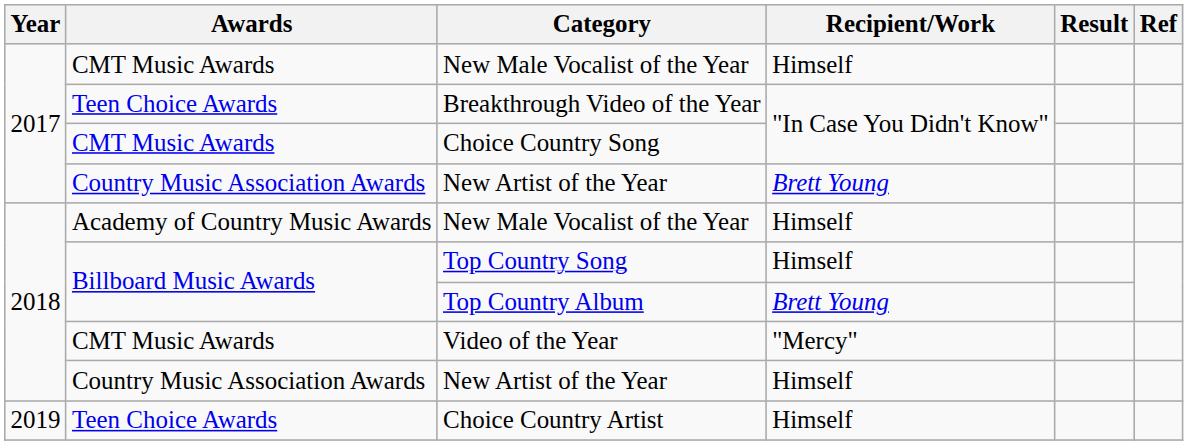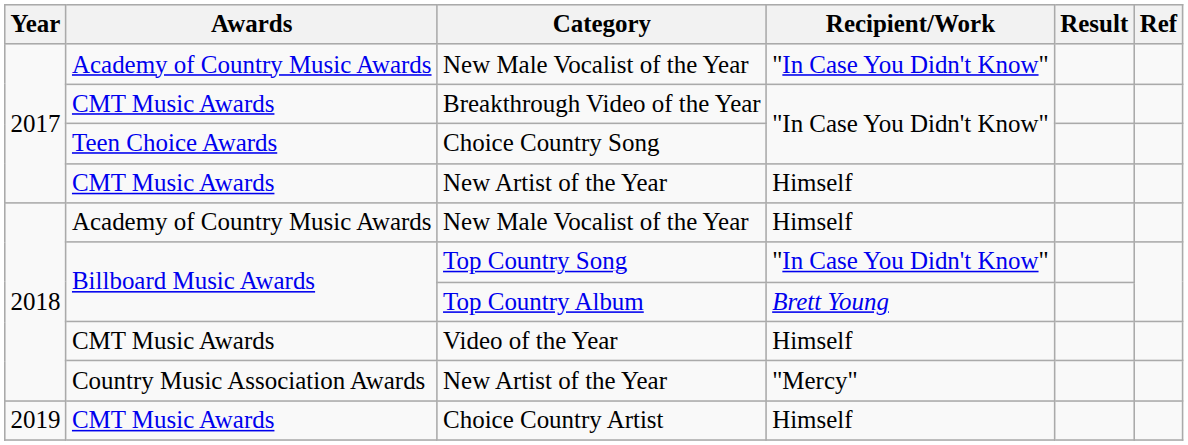2017 / New Male Vocalist of the Year | Awards: CMT Music Awards -> Academy of Country Music Awards
2017 / New Male Vocalist of the Year | Recipient/Work: Himself -> "In Case You Didn't Know"
Breakthrough Video of the Year | Awards: Teen Choice Awards -> CMT Music Awards
Choice Country Song | Awards: CMT Music Awards -> Teen Choice Awards
2017 / New Artist of the Year | Awards: Country Music Association Awards -> CMT Music Awards
2017 / New Artist of the Year | Recipient/Work: Brett Young -> Himself
Top Country Song | Recipient/Work: Himself -> "In Case You Didn't Know"
Video of the Year | Recipient/Work: "Mercy" -> Himself
2018 / New Artist of the Year | Recipient/Work: Himself -> "Mercy"
Choice Country Artist | Awards: Teen Choice Awards -> CMT Music Awards
